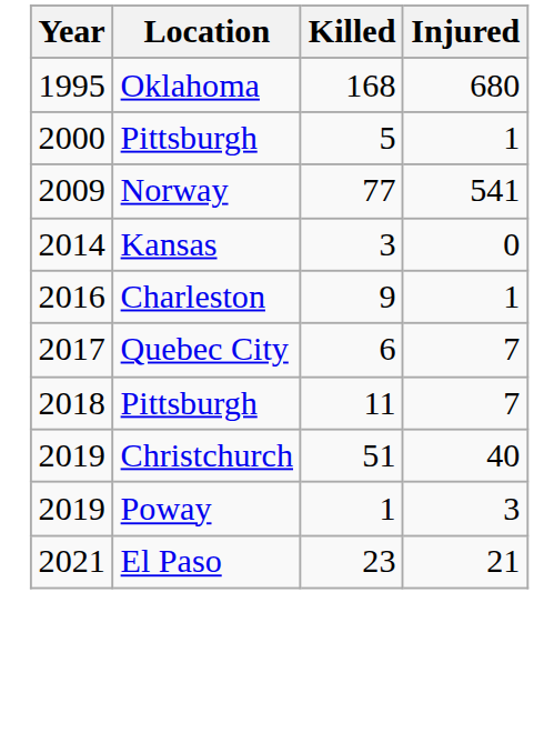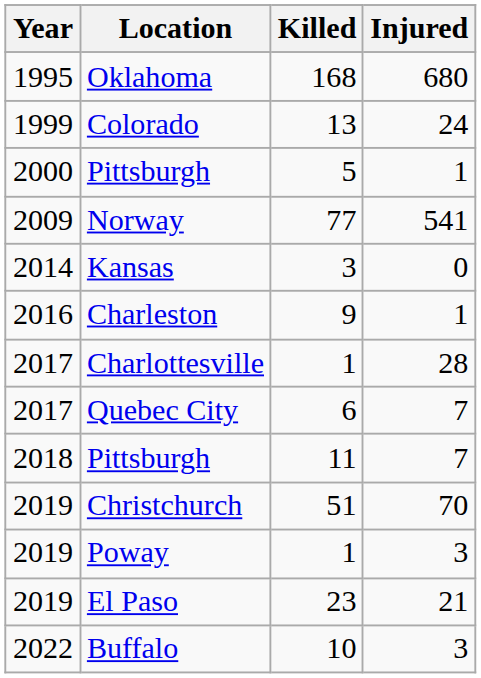+ row: 1999 | Colorado | 13 | 24
+ row: 2017 | Charlottesville | 1 | 28
Christchurch | Injured: 40 -> 70
El Paso | Year: 2021 -> 2019
+ row: 2022 | Buffalo | 10 | 3
